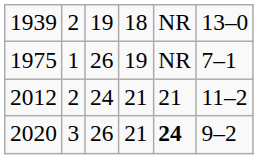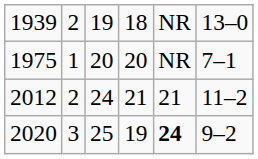1975 | column 3: 26 -> 20
1975 | column 4: 19 -> 20
2020 | column 3: 26 -> 25
2020 | column 4: 21 -> 19
